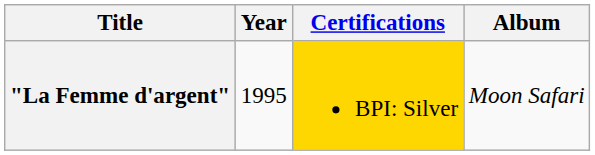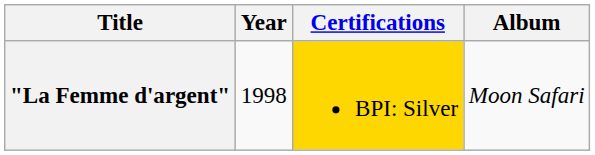"La Femme d'argent" | Year: 1995 -> 1998
